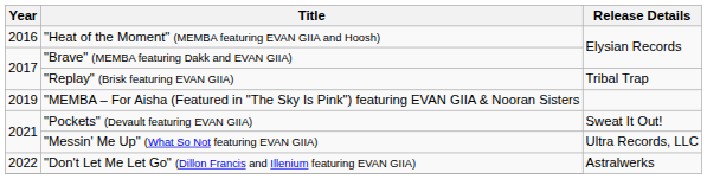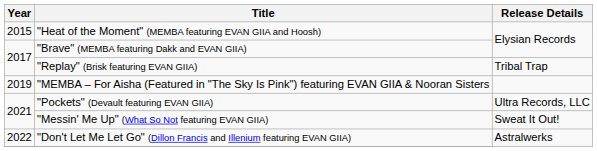"Heat of the Moment" (MEMBA featuring EVAN GIIA and Hoosh) | Year: 2016 -> 2015
"Pockets" (Devault featuring EVAN GIIA) | Release Details: Sweat It Out! -> Ultra Records, LLC
"Messin' Me Up" (What So Not featuring EVAN GIIA) | Release Details: Ultra Records, LLC -> Sweat It Out!
